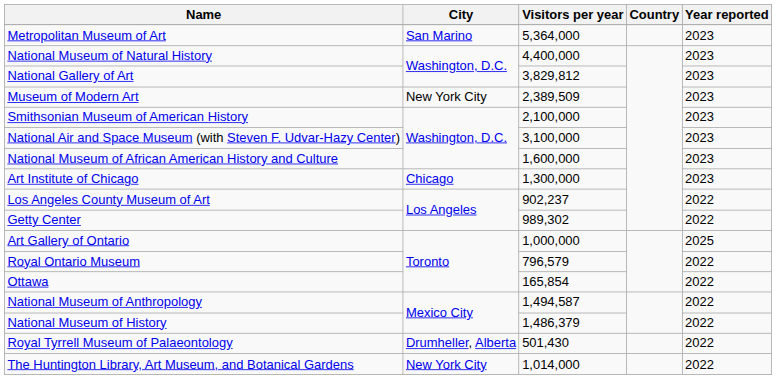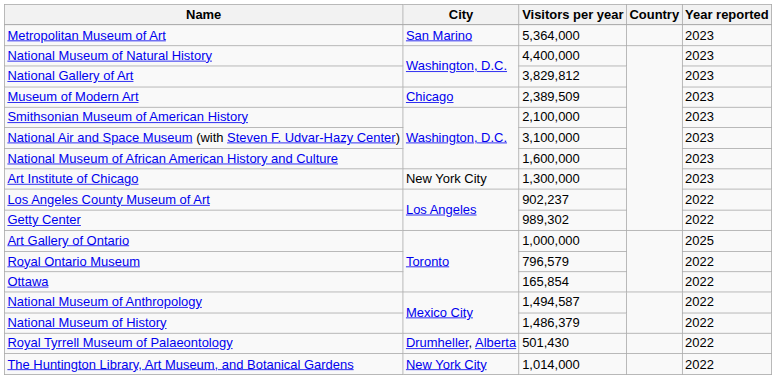Museum of Modern Art | City: New York City -> Chicago
Art Institute of Chicago | City: Chicago -> New York City
